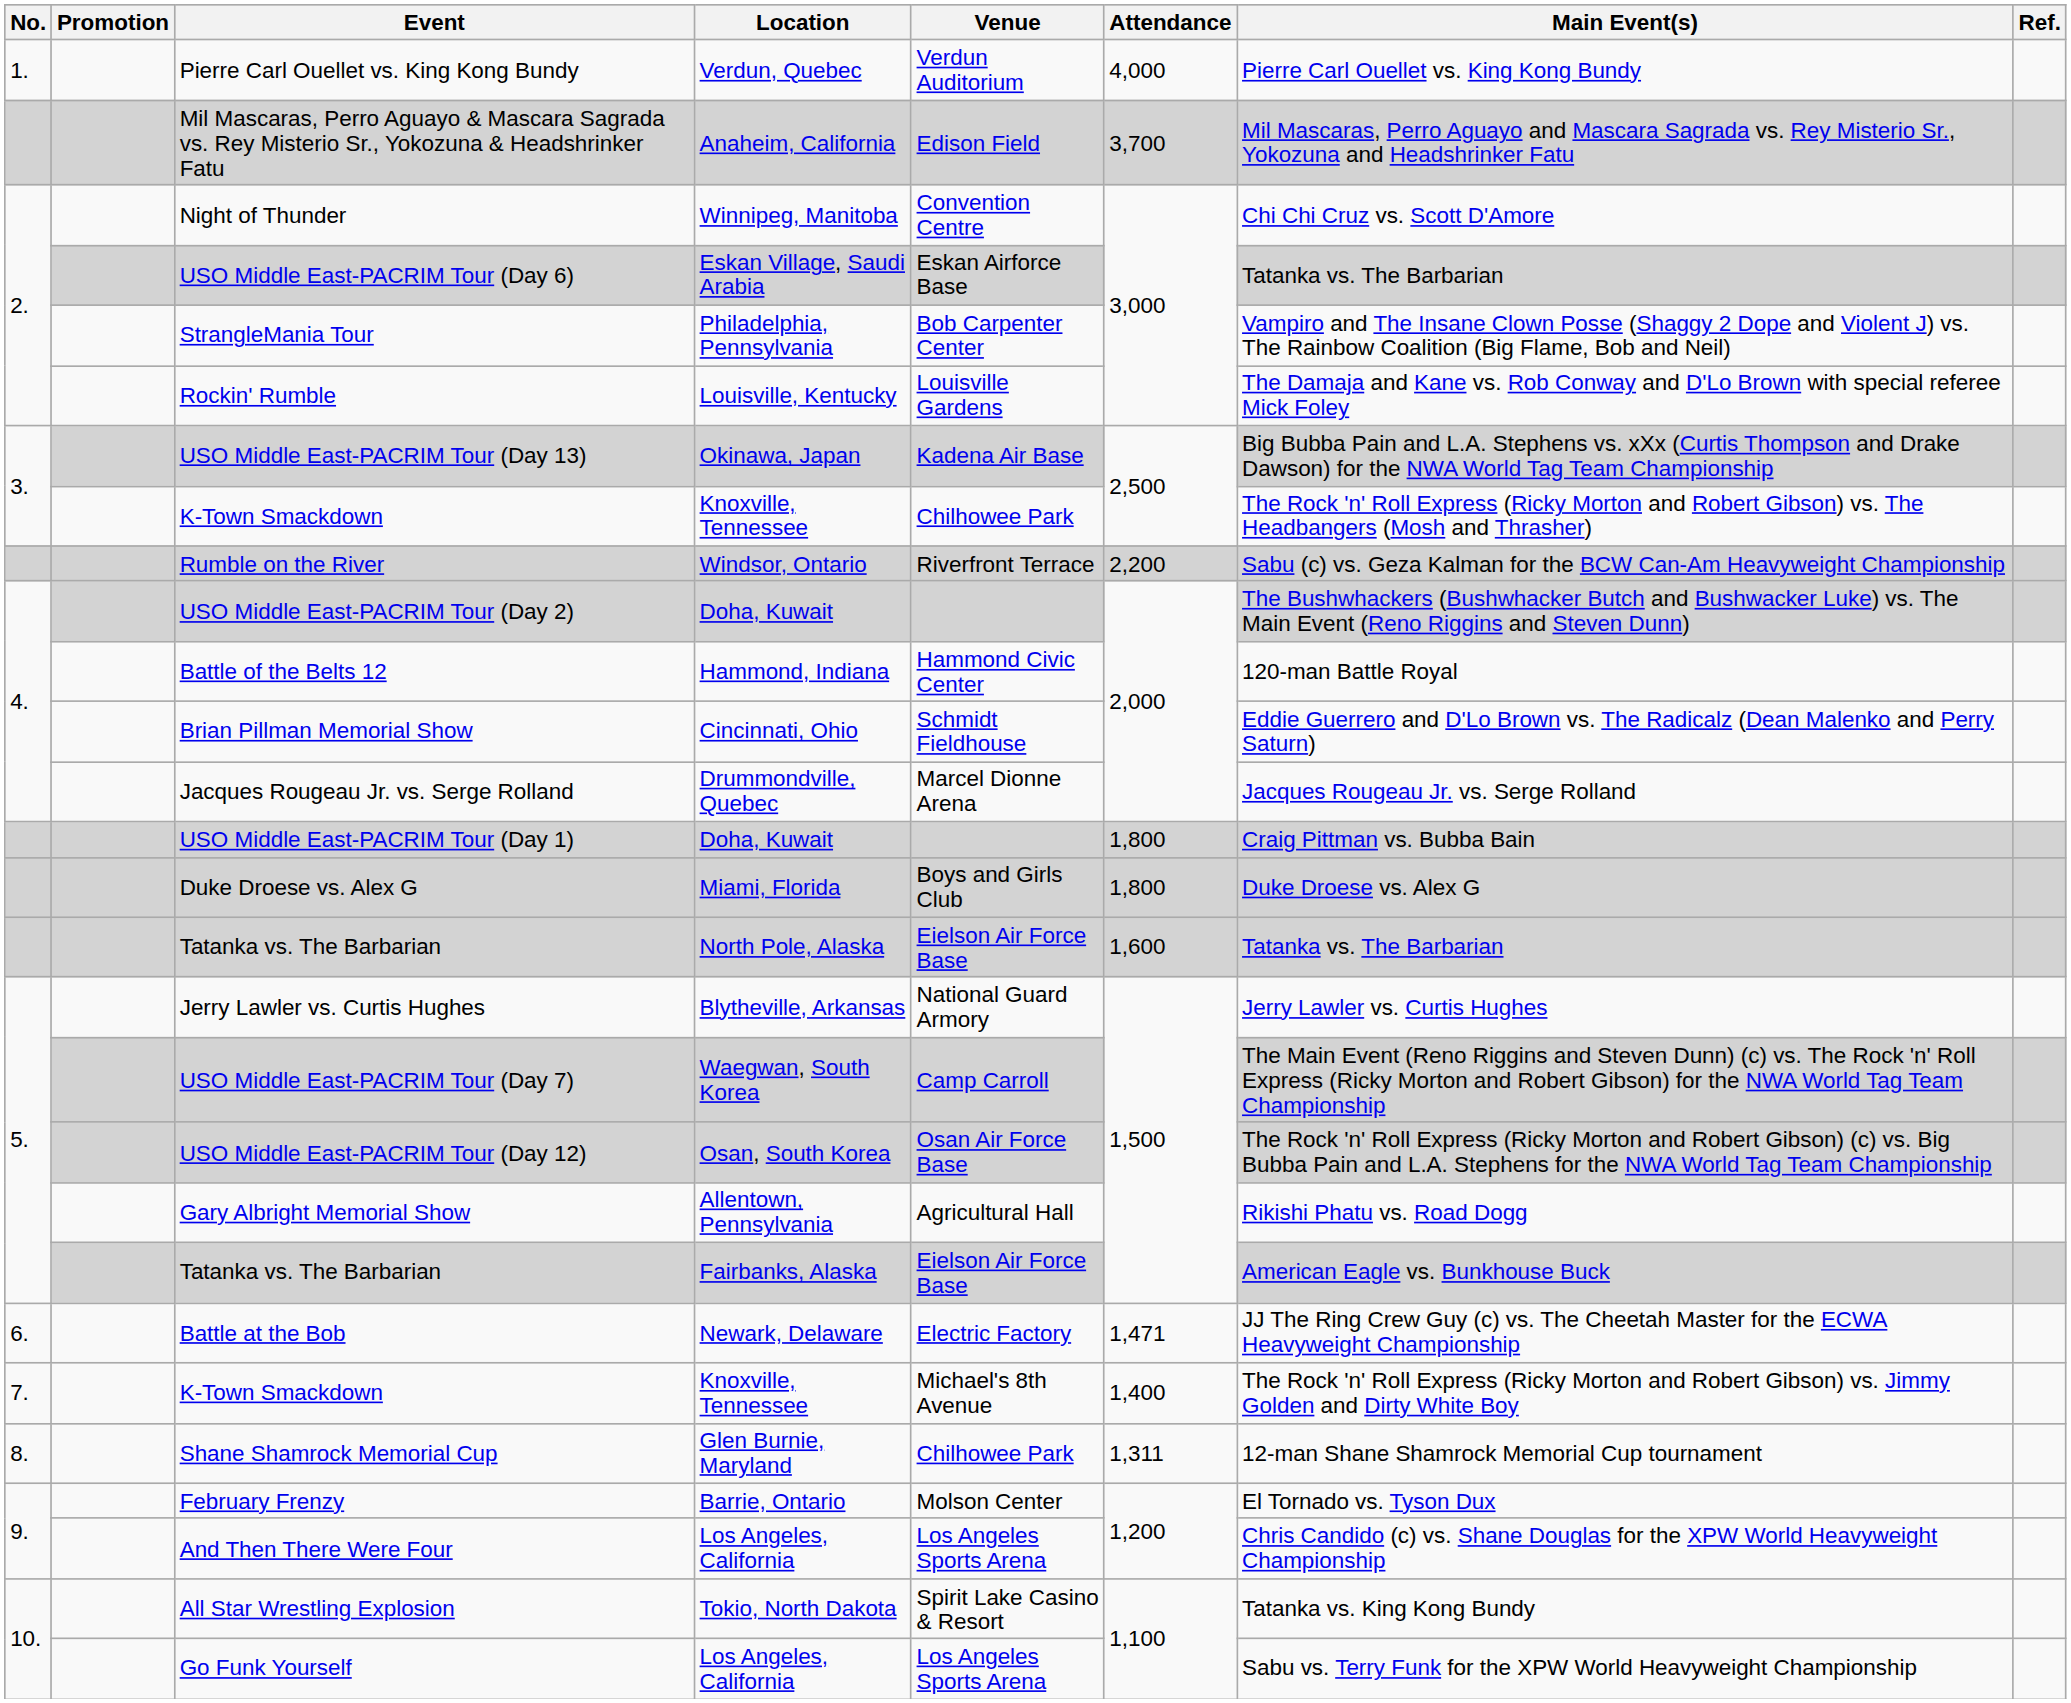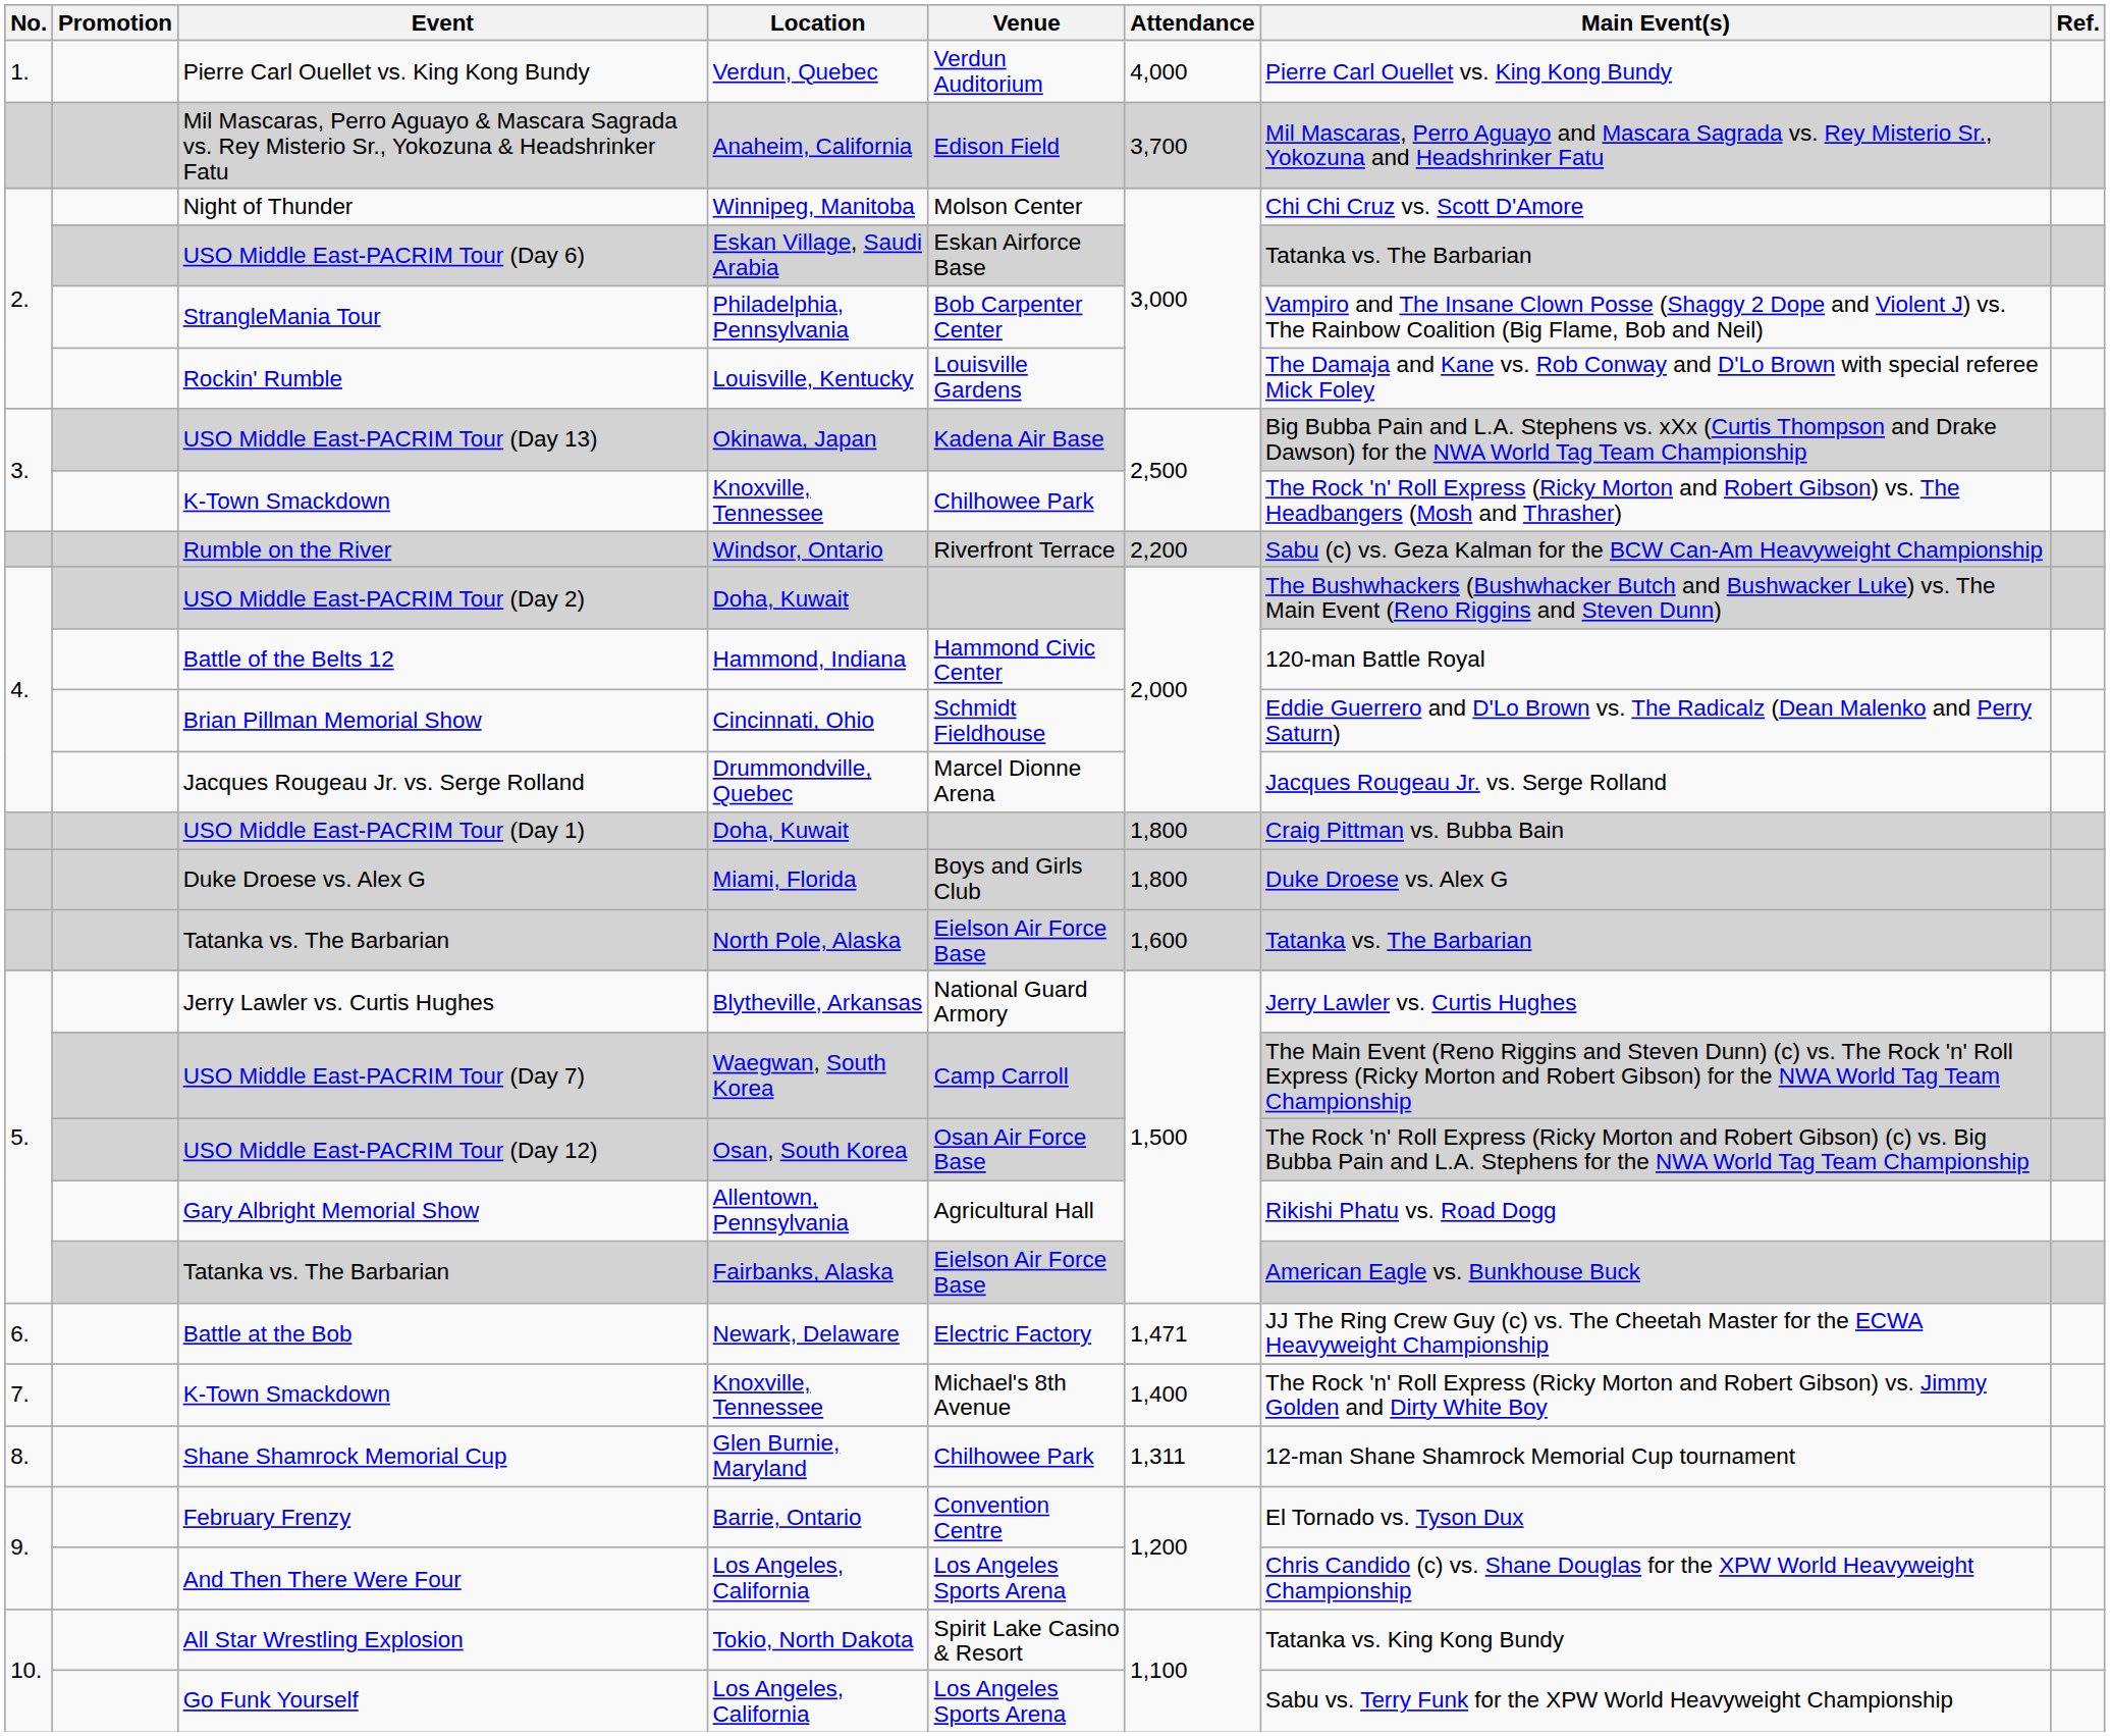Night of Thunder | Venue: Convention Centre -> Molson Center
February Frenzy | Venue: Molson Center -> Convention Centre
